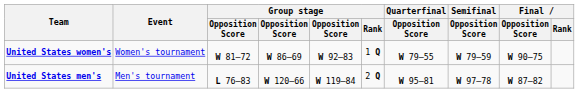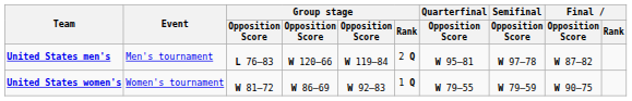rows swapped: United States men's <-> United States women's
